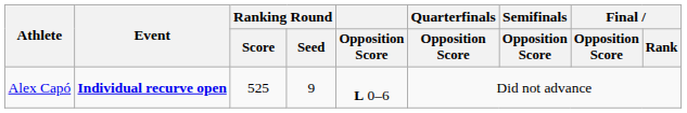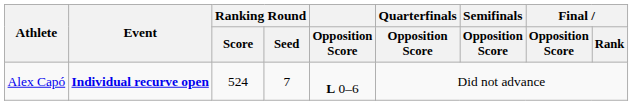Alex Capó | Ranking Round / Score: 525 -> 524
Alex Capó | Ranking Round / Seed: 9 -> 7
